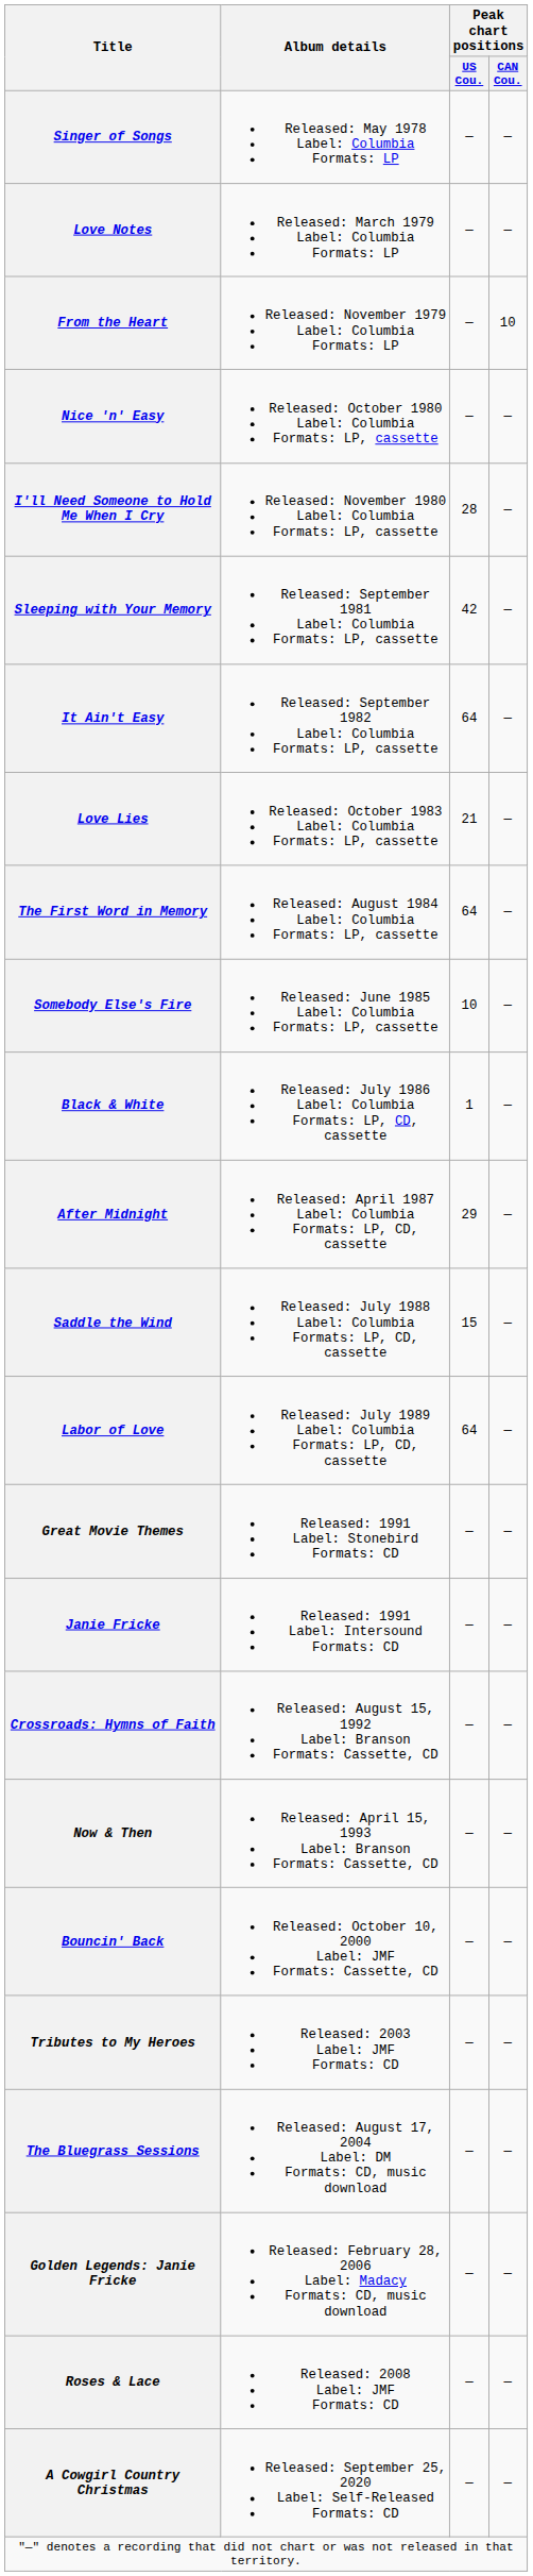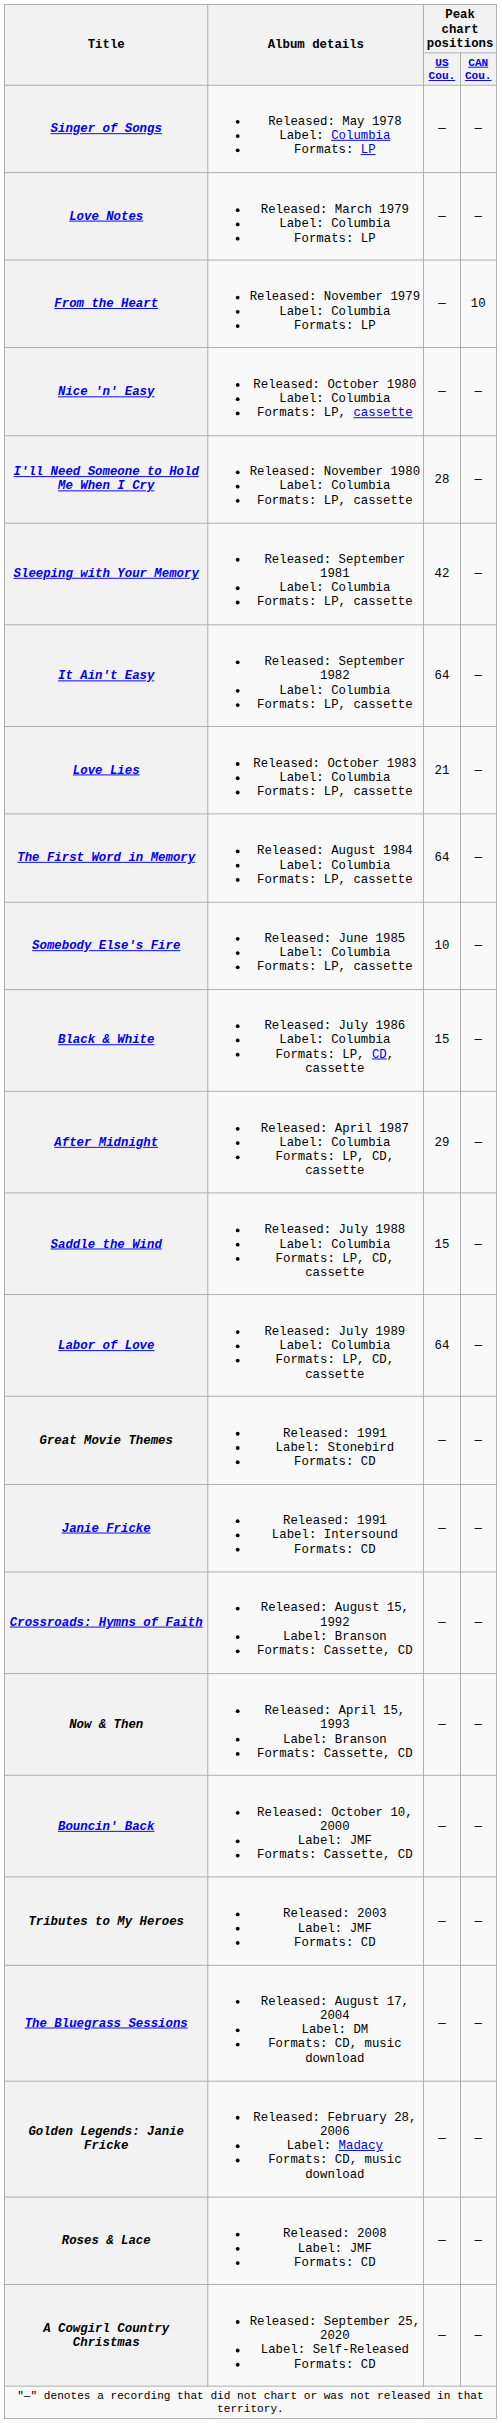Black & White | Peak chart positions / US Cou.: 1 -> 15
